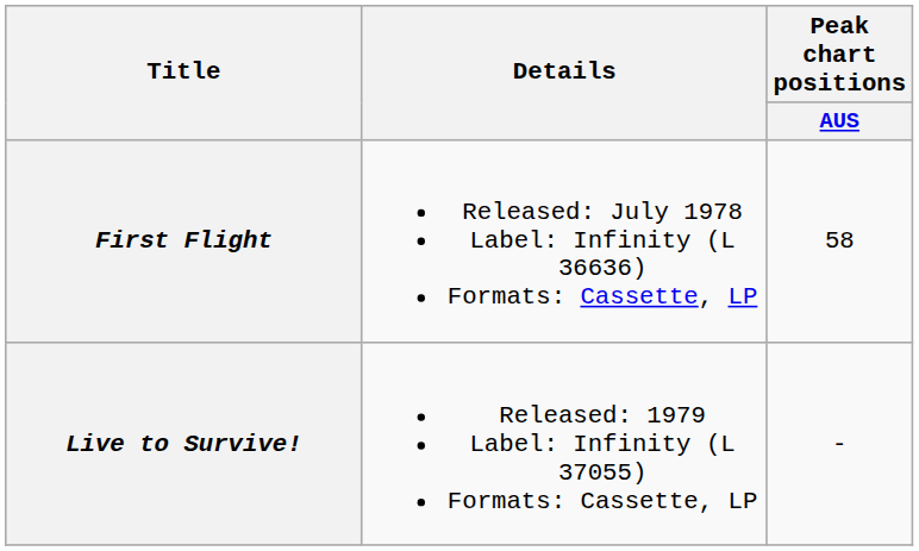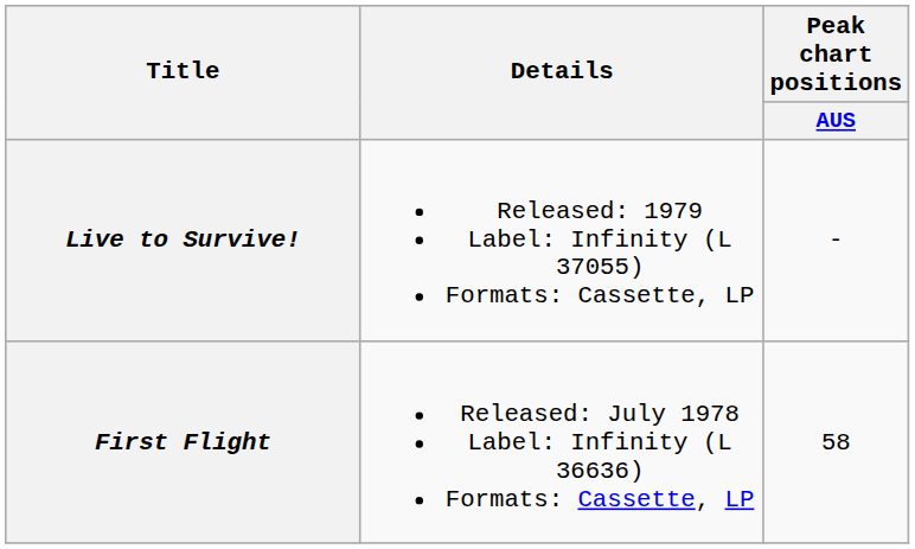rows swapped: First Flight <-> Live to Survive!
